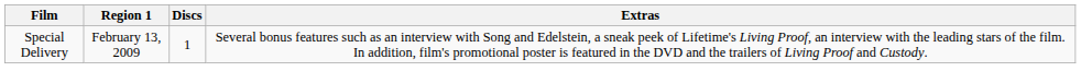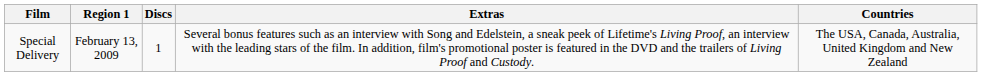+ column: Countries | The USA, Canada, Australia, United Kingdom and New Zealand
